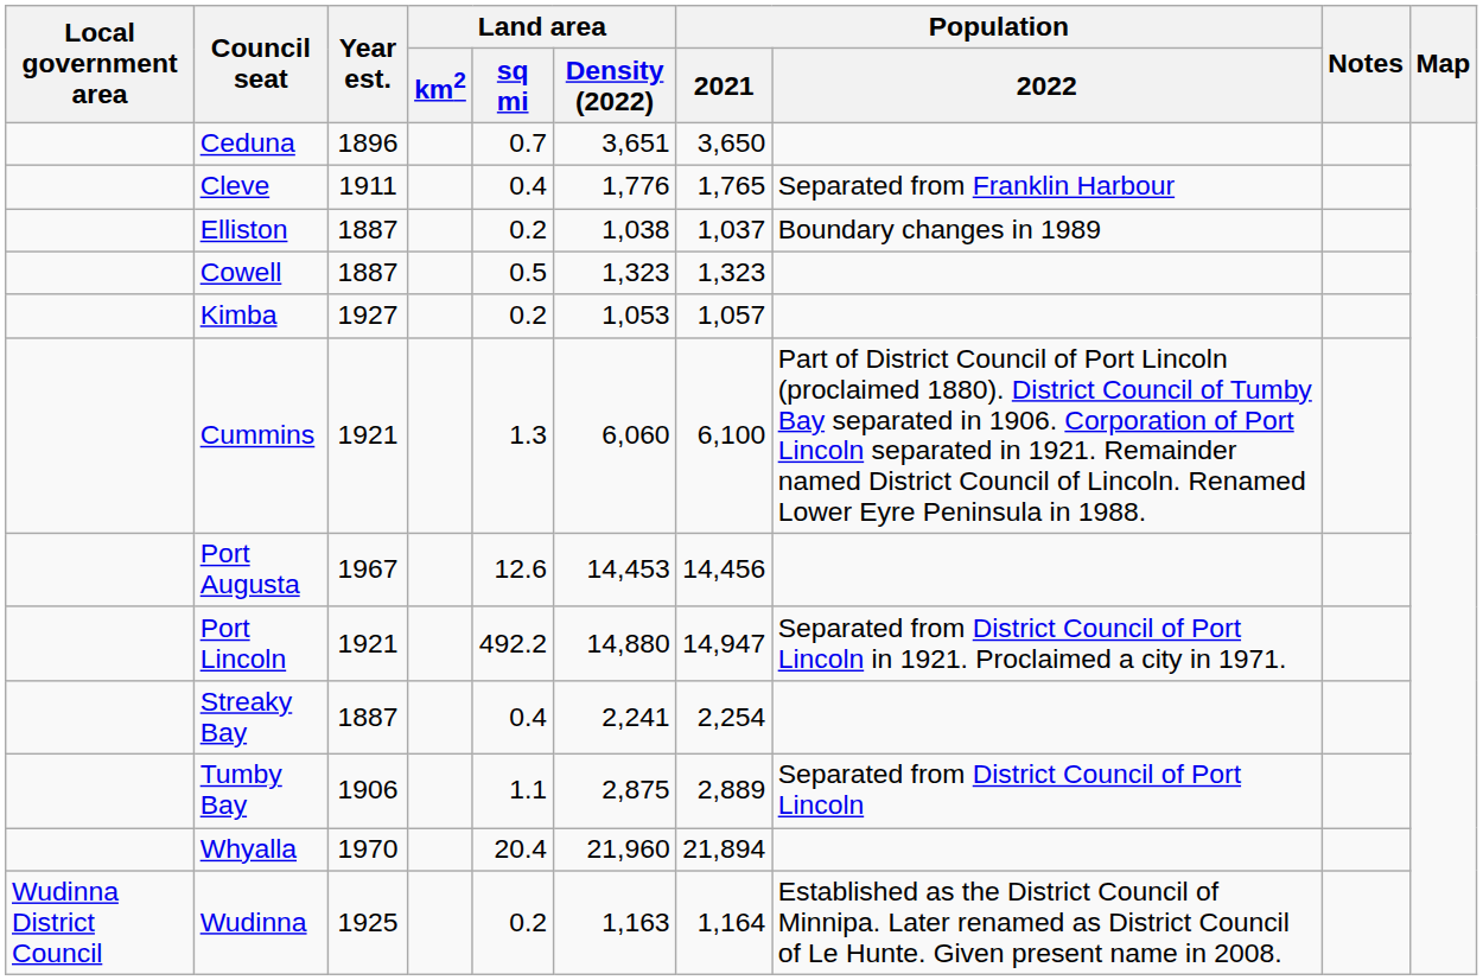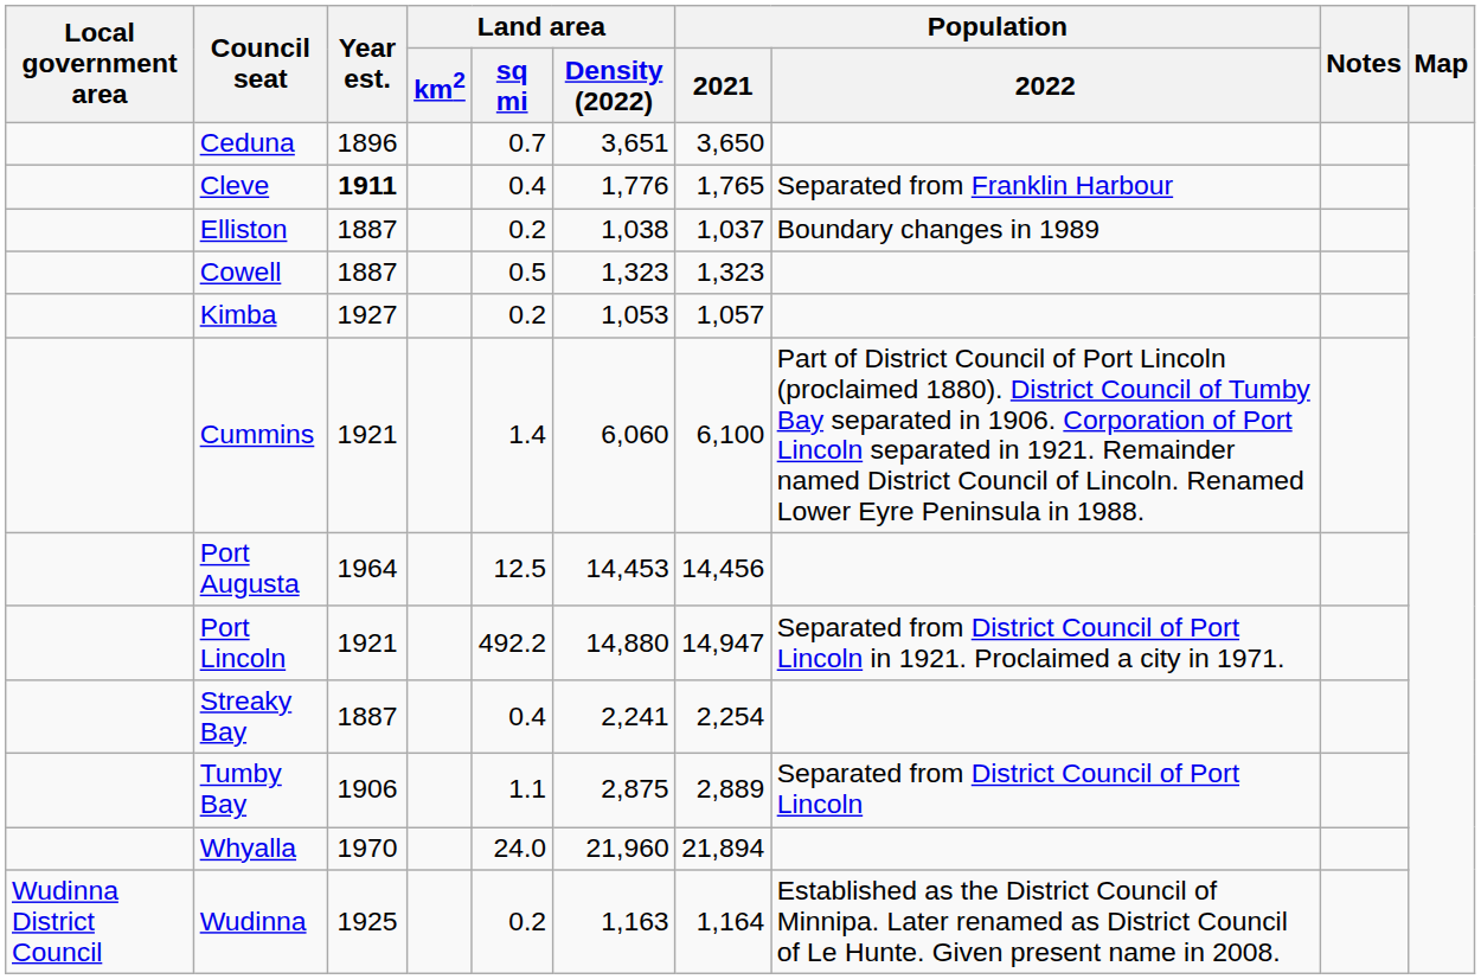Cleve | Year est.: normal -> bold
Cummins | Land area / sq mi: 1.3 -> 1.4
Port Augusta | Year est.: 1967 -> 1964
Port Augusta | Land area / sq mi: 12.6 -> 12.5
Whyalla | Land area / sq mi: 20.4 -> 24.0
